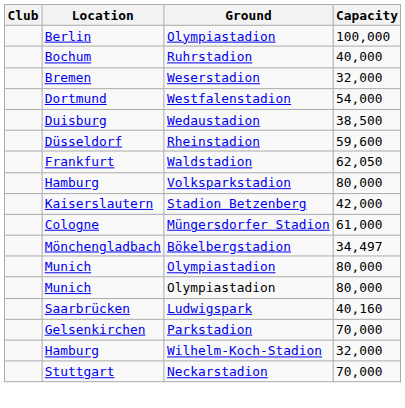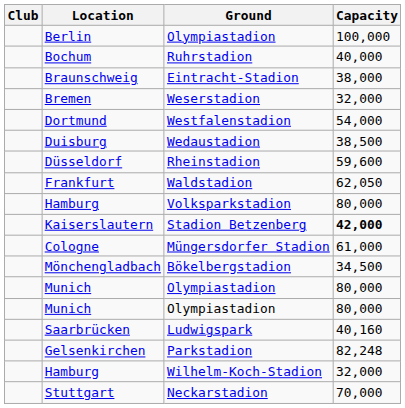+ row: Braunschweig | Eintracht-Stadion | 38,000
Kaiserslautern | Capacity: normal -> bold
Mönchengladbach | Capacity: 34,497 -> 34,500
Gelsenkirchen | Capacity: 70,000 -> 82,248
